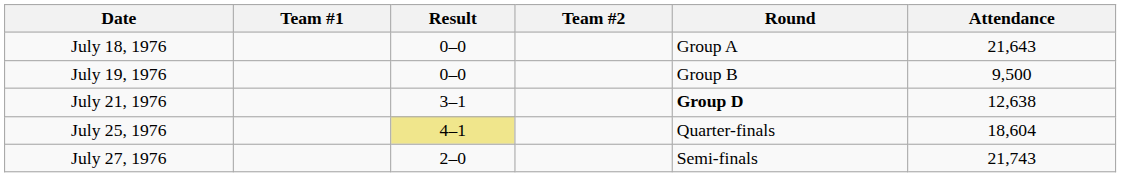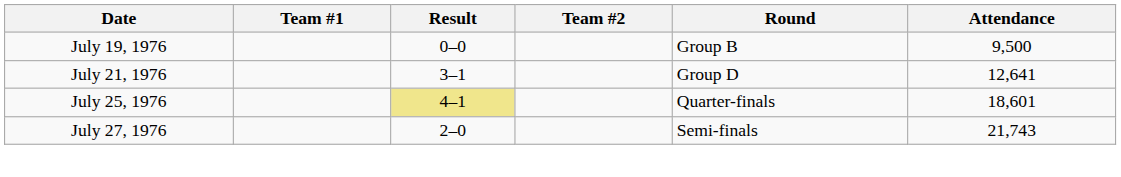- row: July 18, 1976 | 0–0 | Group A | 21,643
July 21, 1976 | Round: bold -> normal
July 21, 1976 | Attendance: 12,638 -> 12,641
July 25, 1976 | Attendance: 18,604 -> 18,601
